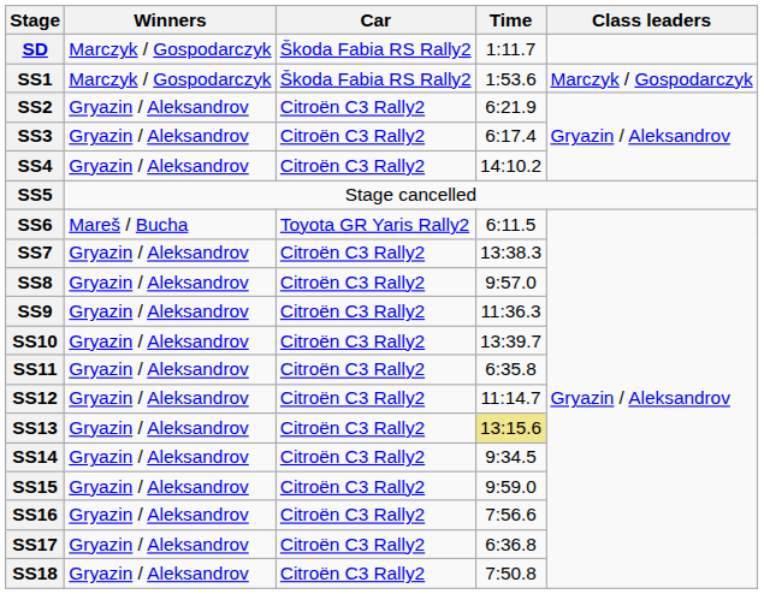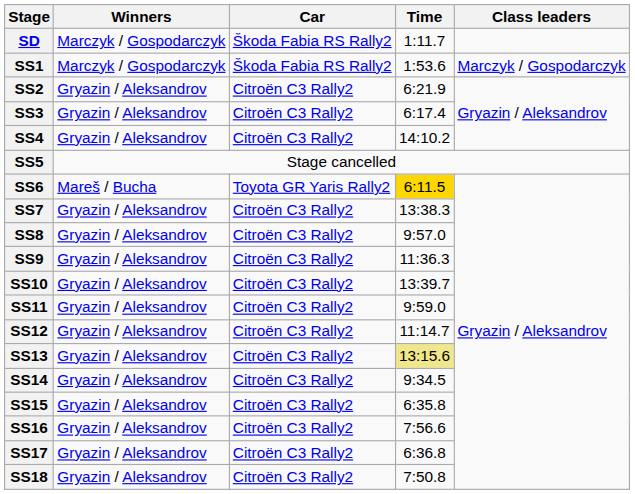SS6 | Time: no background -> gold background
SS11 | Time: 6:35.8 -> 9:59.0
SS15 | Time: 9:59.0 -> 6:35.8
